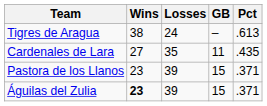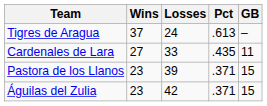columns swapped: Pct <-> GB
Tigres de Aragua | Wins: 38 -> 37
Cardenales de Lara | Losses: 35 -> 33
Águilas del Zulia | Wins: bold -> normal
Águilas del Zulia | Losses: 39 -> 42
